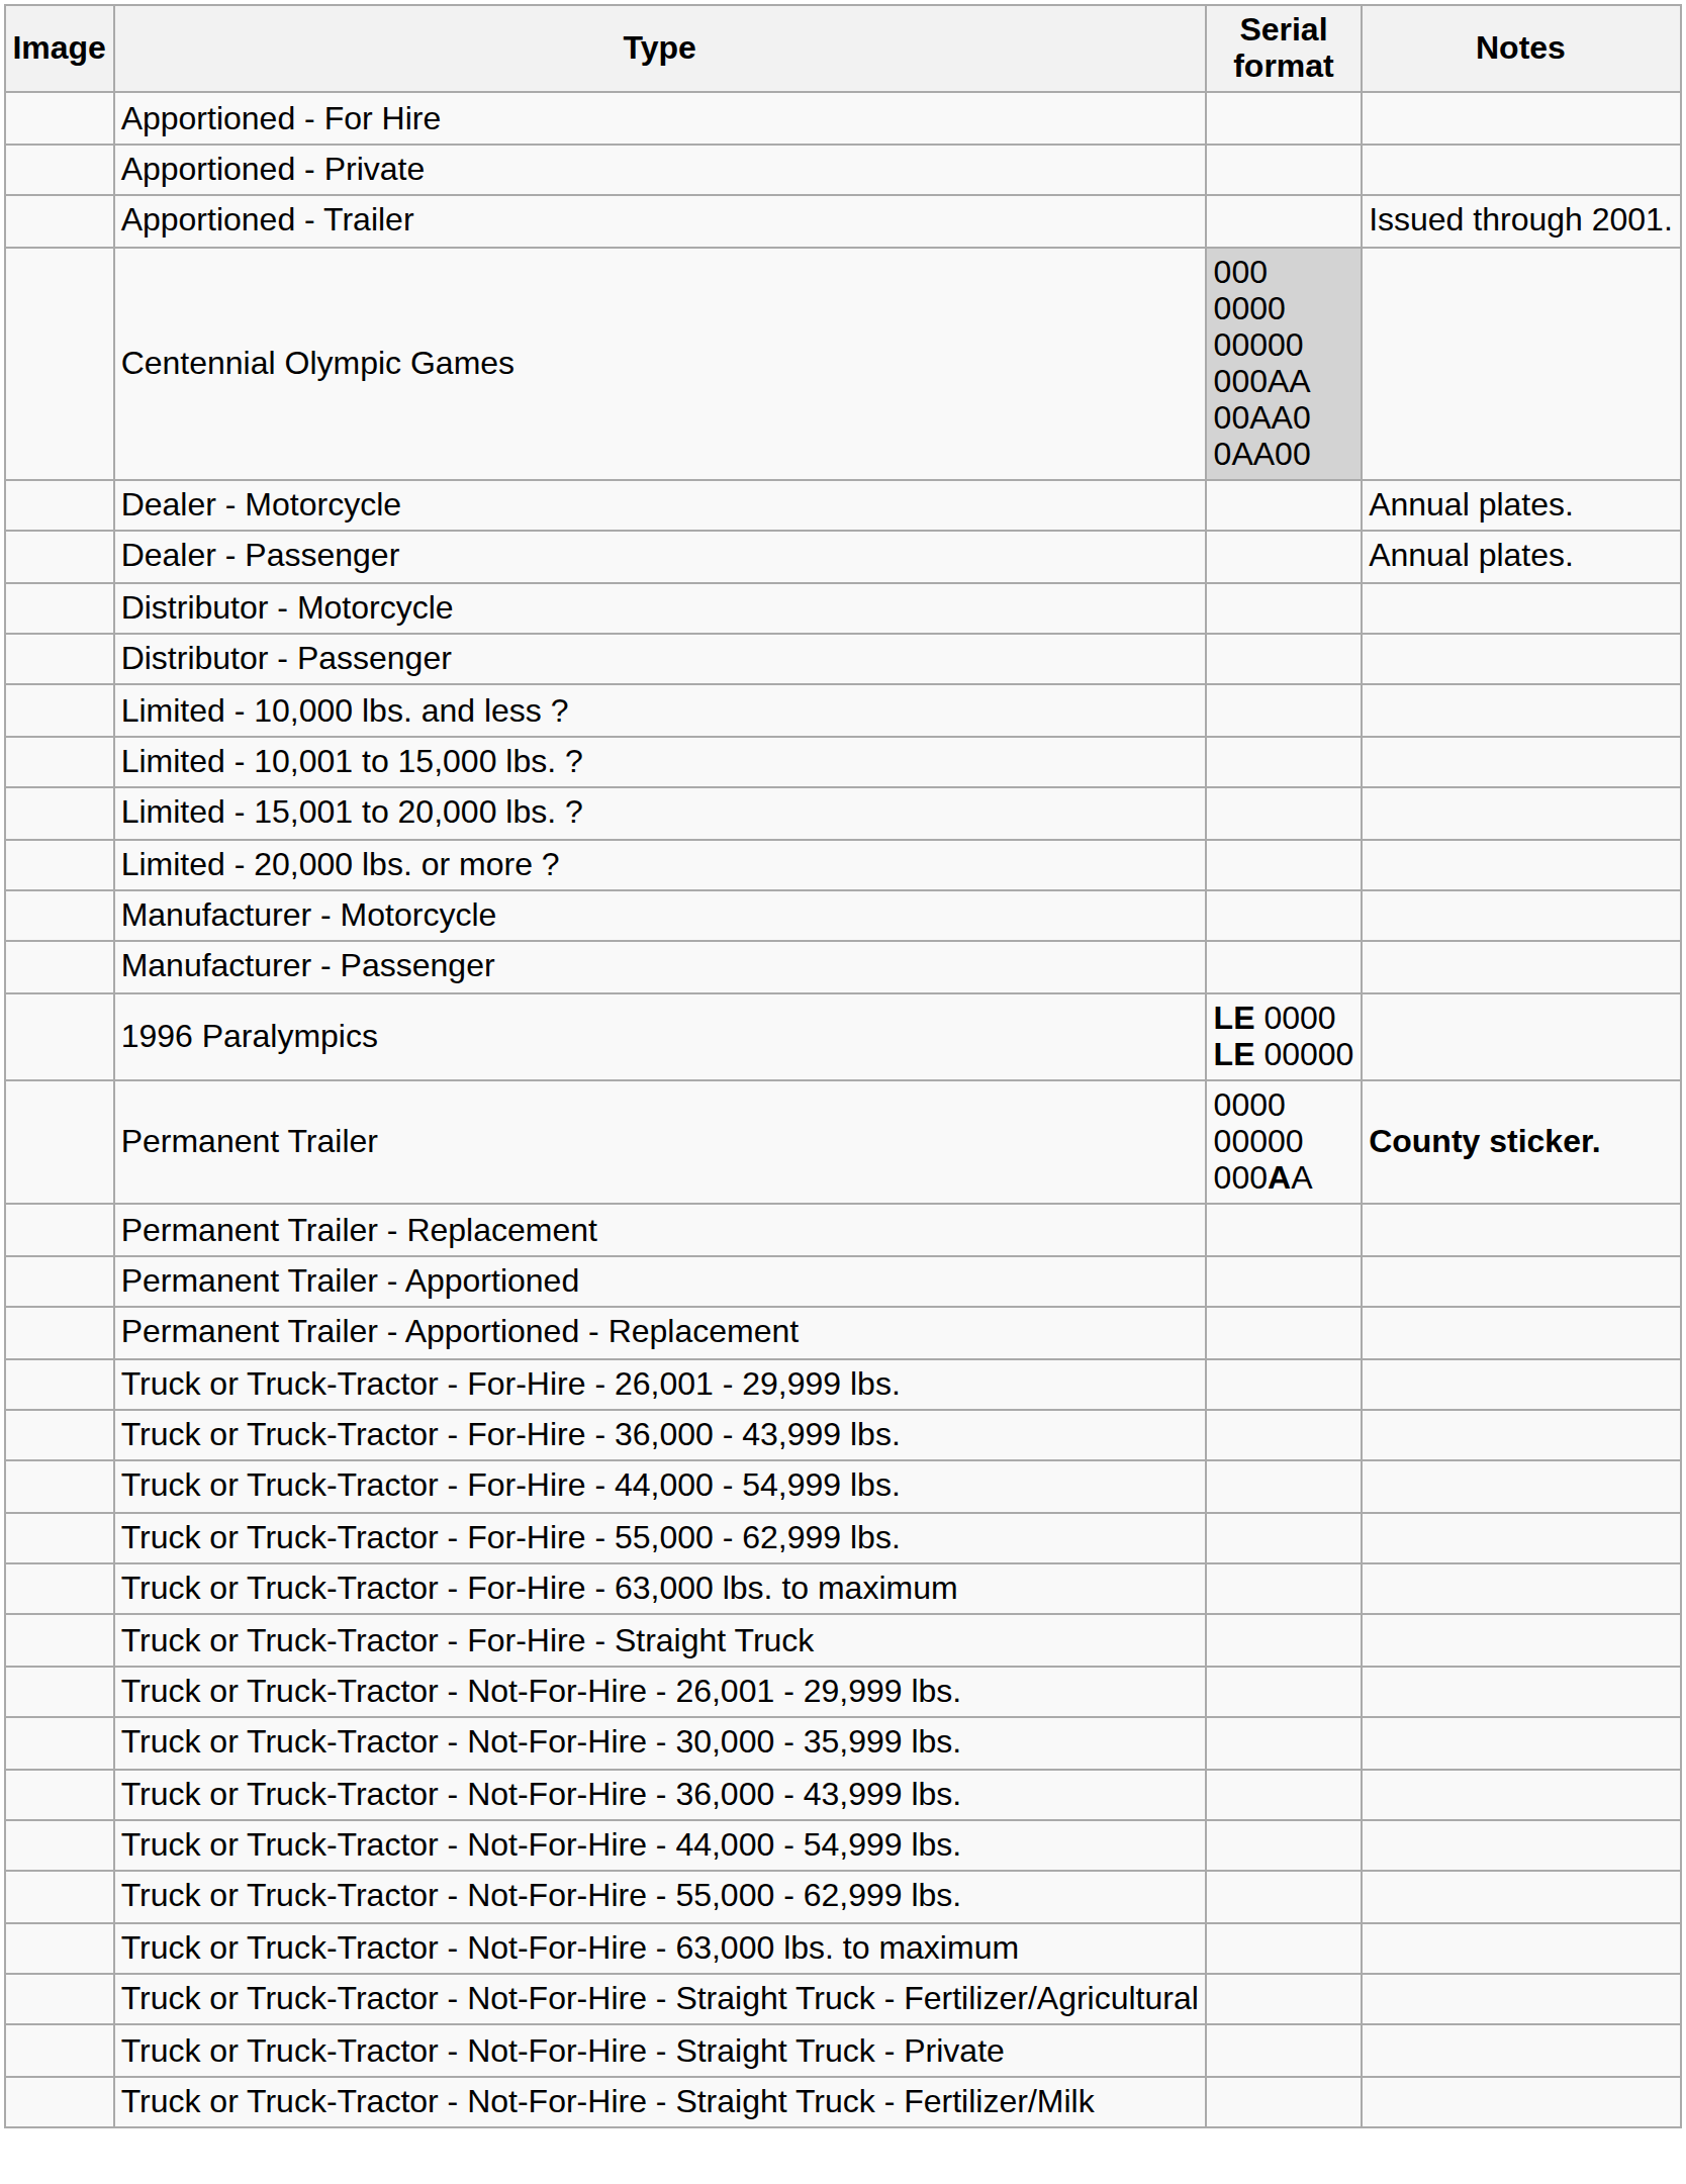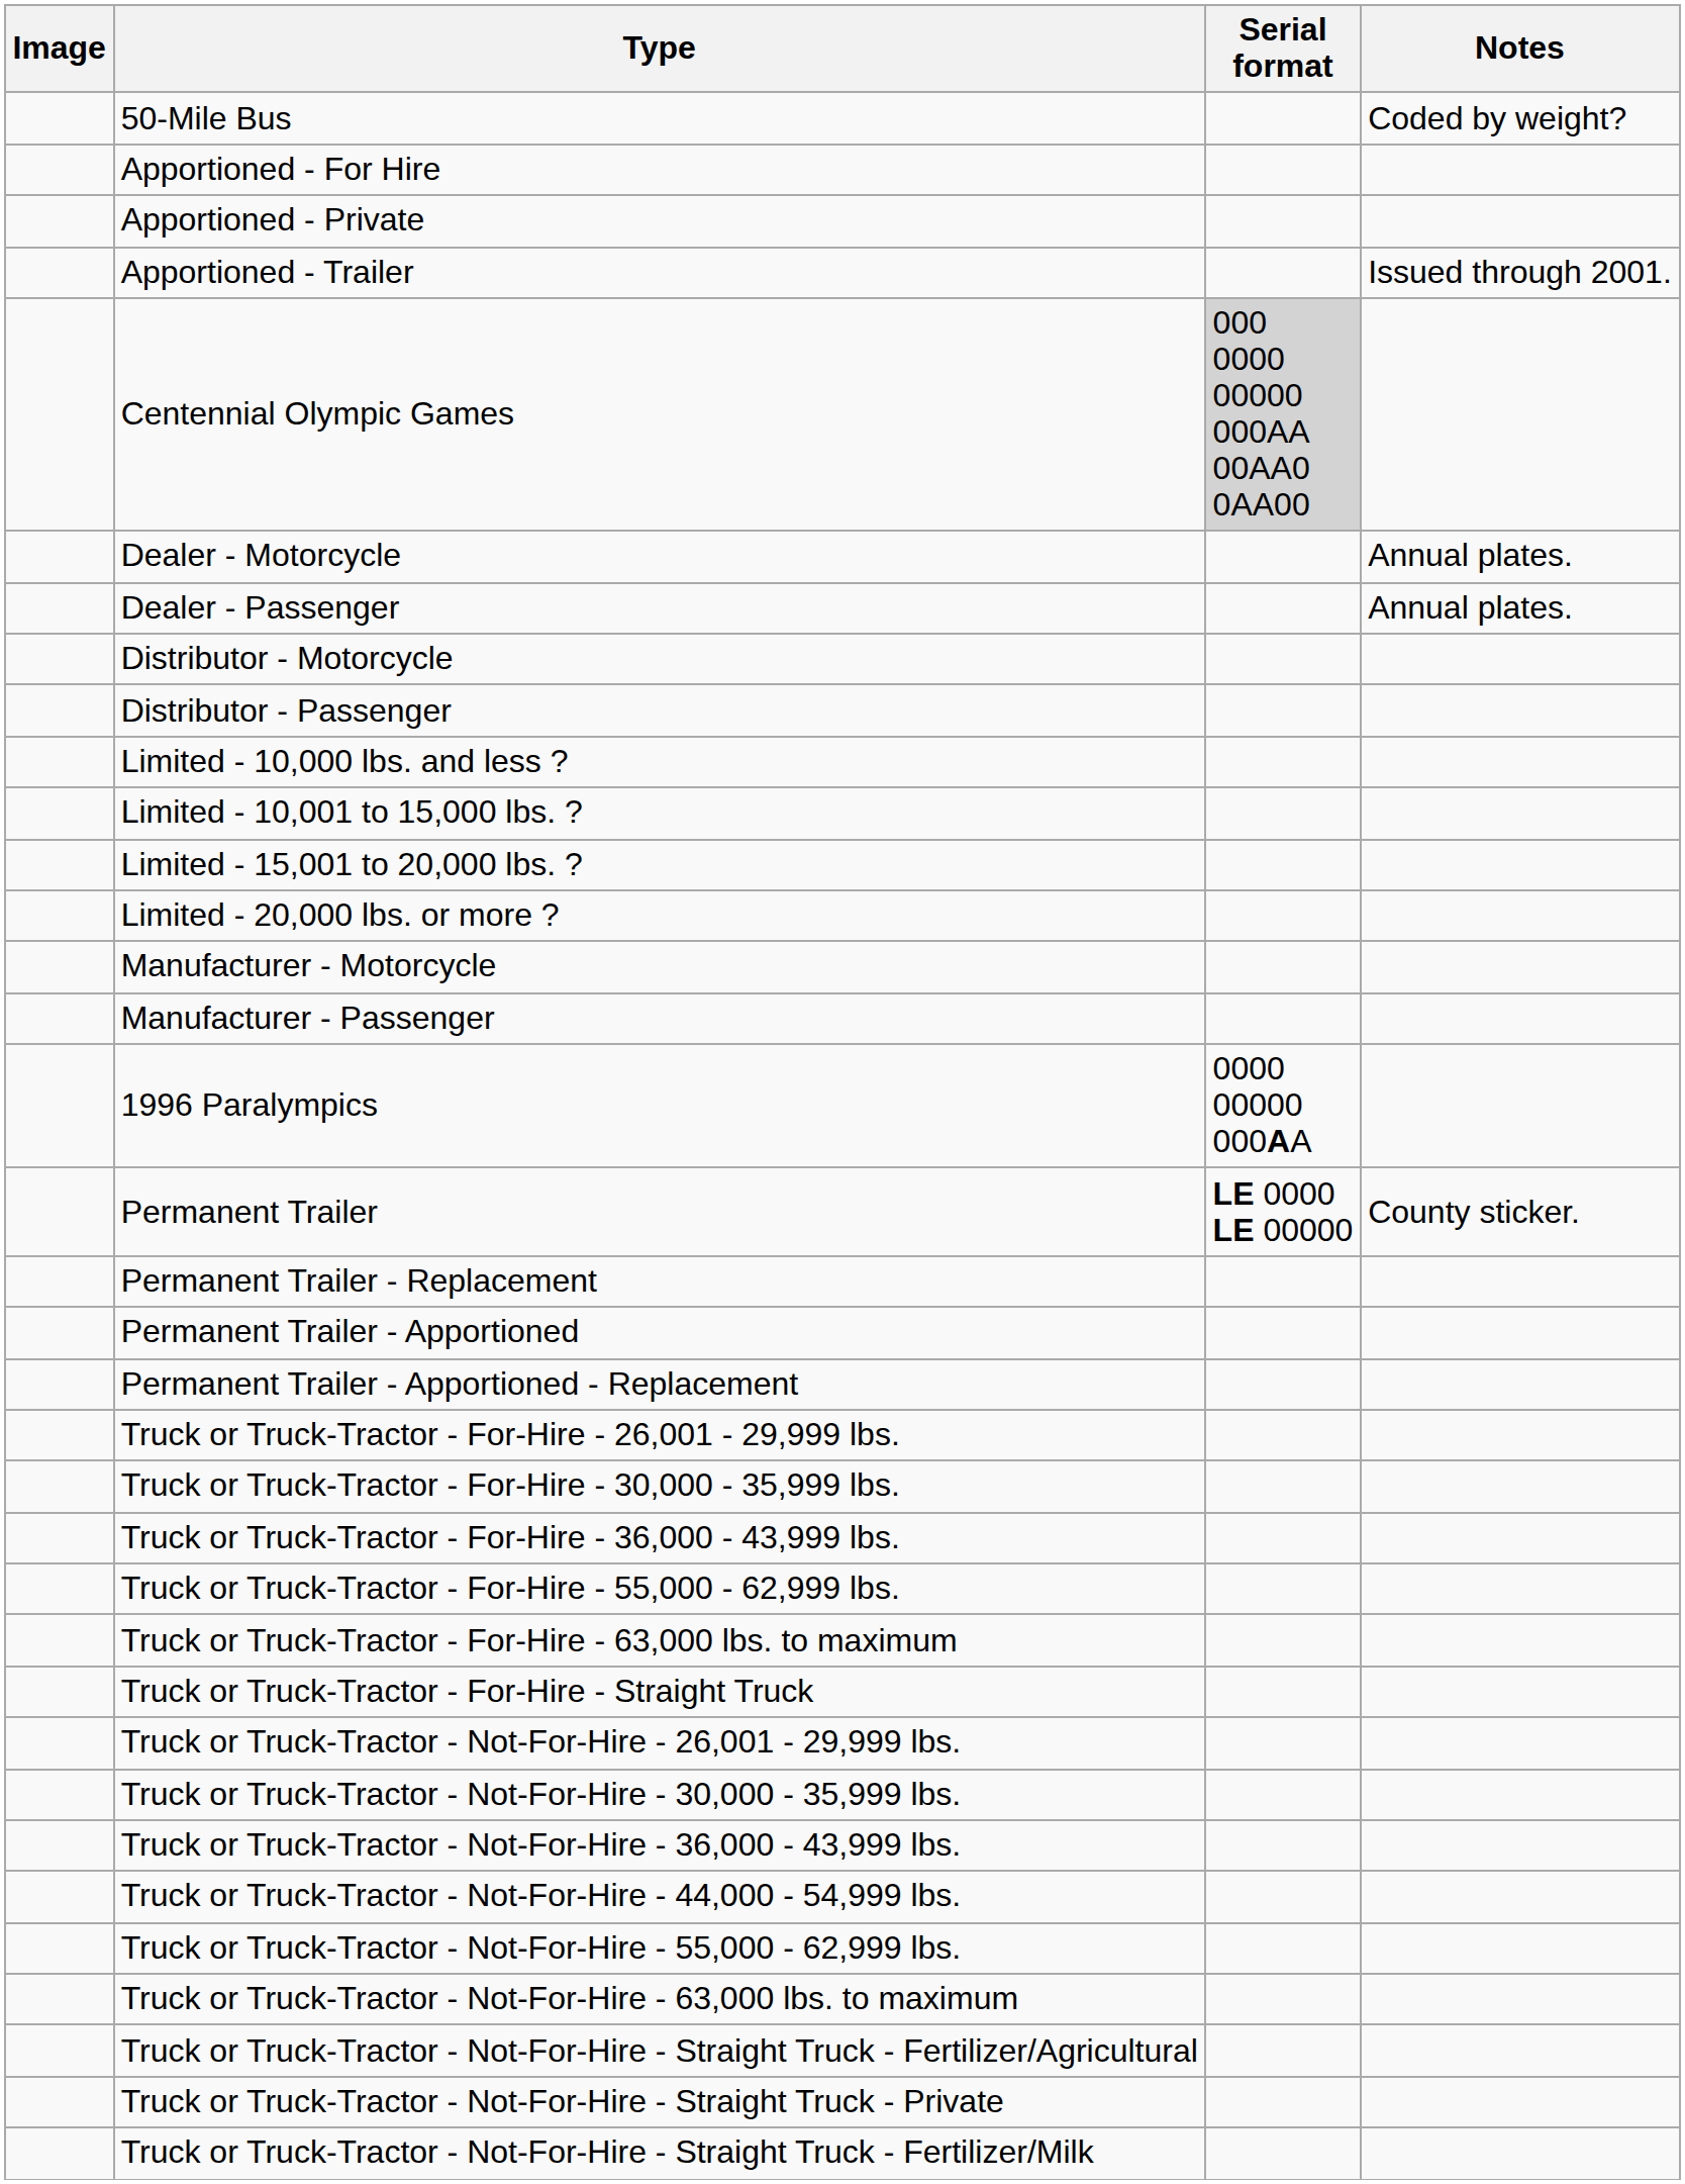+ row: 50-Mile Bus | Coded by weight?
1996 Paralympics | Serial format: LE 0000 LE 00000 -> 0000 00000 000AA
Permanent Trailer | Serial format: 0000 00000 000AA -> LE 0000 LE 00000
Permanent Trailer | Notes: bold -> normal
+ row: Truck or Truck-Tractor - For-Hire - 30,000 - 35,999 lbs.
- row: Truck or Truck-Tractor - For-Hire - 44,000 - 54,999 lbs.
